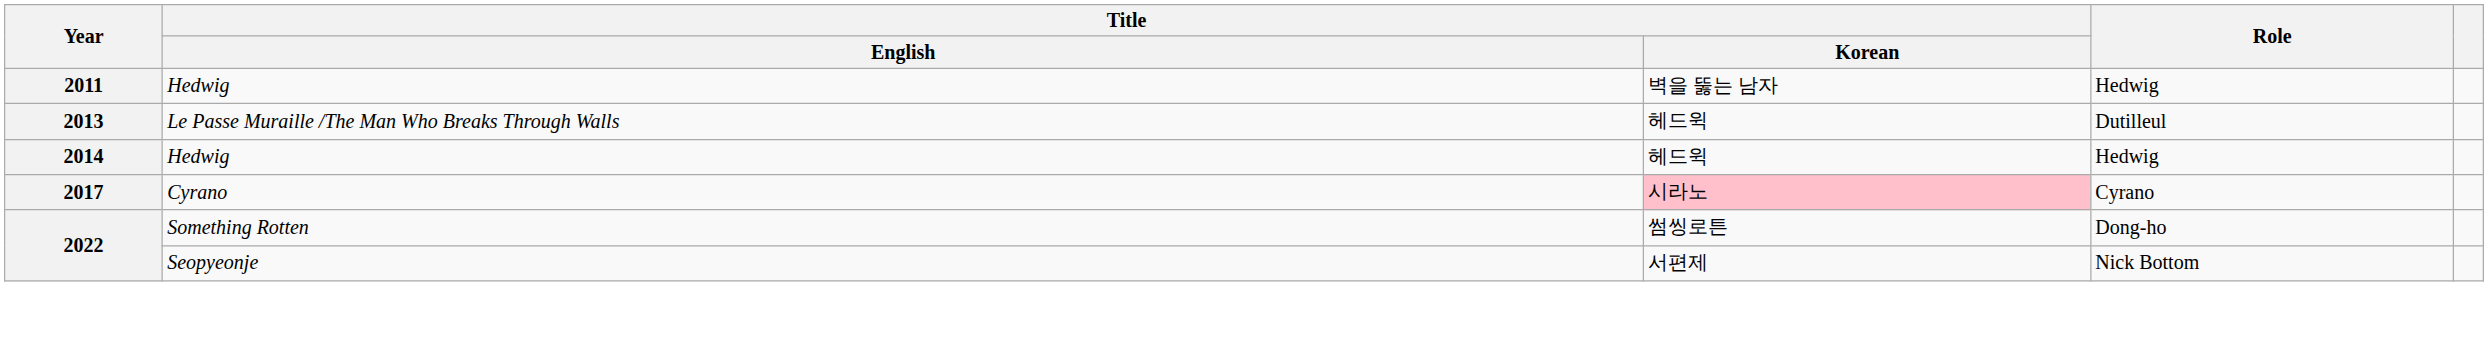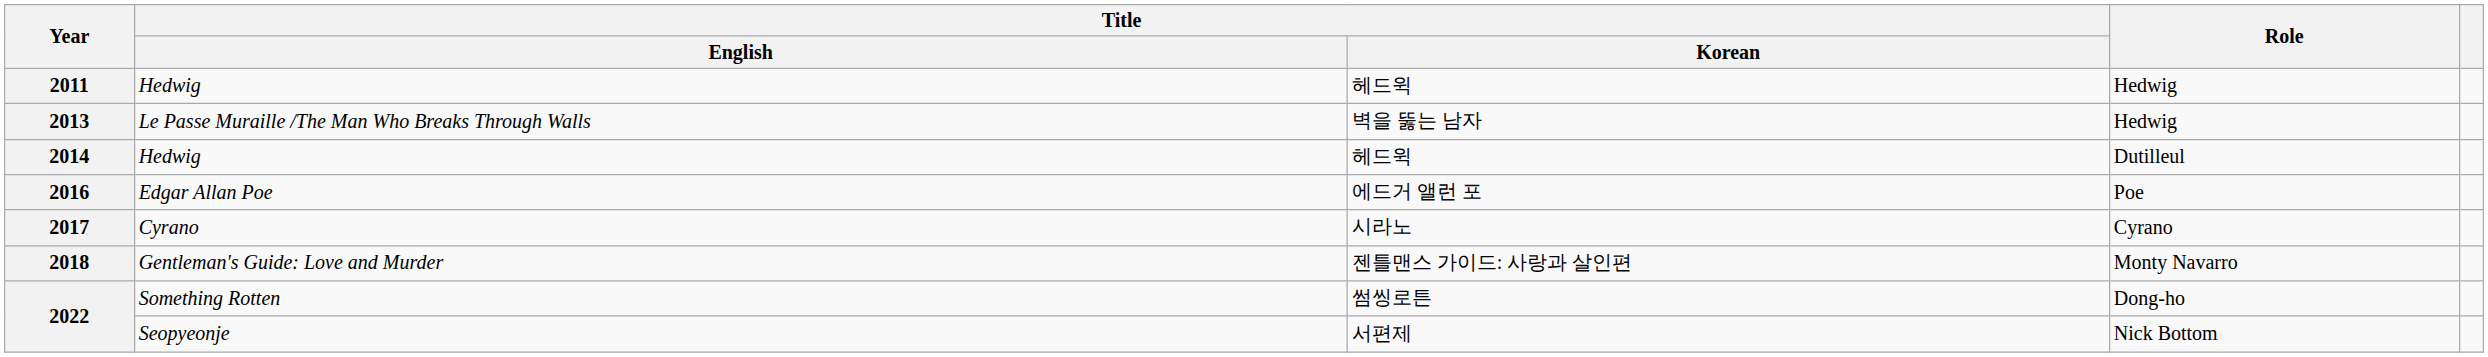2011 | Title / Korean: 벽을 뚫는 남자 -> 헤드윅
2013 | Title / Korean: 헤드윅 -> 벽을 뚫는 남자
2013 | Role: Dutilleul -> Hedwig
2014 | Role: Hedwig -> Dutilleul
+ row: 2016 | Edgar Allan Poe | 에드거 앨런 포 | Poe
2017 | Title / Korean: pink background -> no background
+ row: 2018 | Gentleman's Guide: Love and Murder | 젠틀맨스 가이드: 사랑과 살인편 | Monty Navarro
